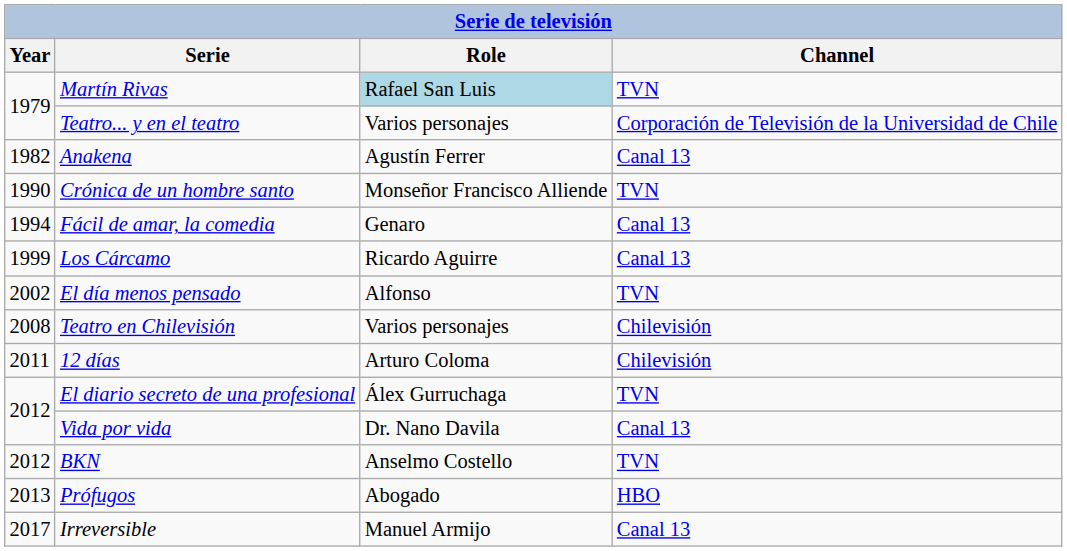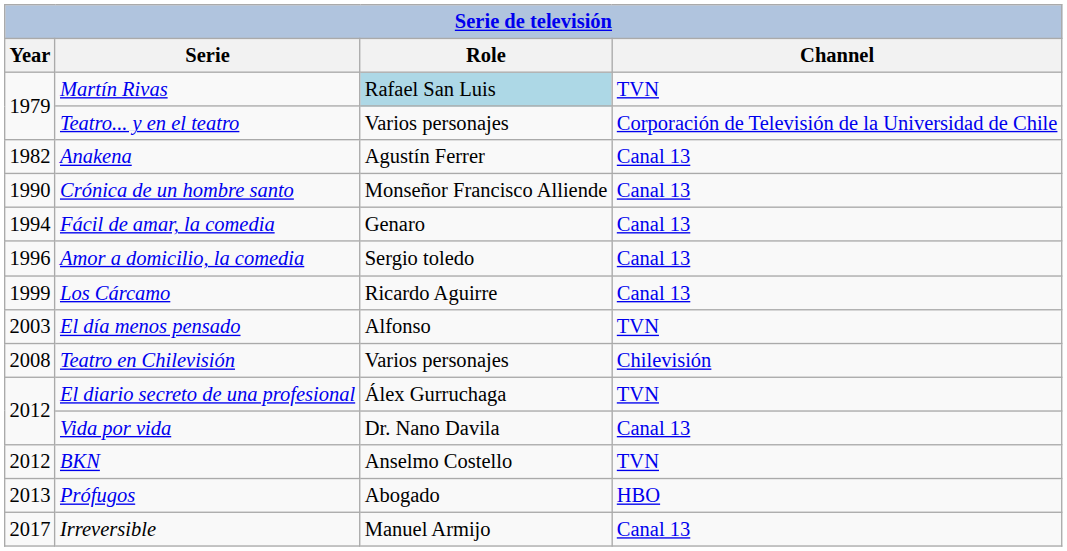Crónica de un hombre santo | Channel: TVN -> Canal 13
+ row: 1996 | Amor a domicilio, la comedia | Sergio toledo | Canal 13
El día menos pensado | Year: 2002 -> 2003
- row: 2011 | 12 días | Arturo Coloma | Chilevisión
